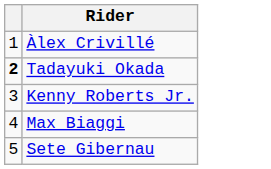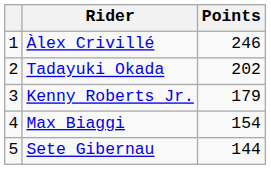+ column: Points | 246 | 202 | 179 | 154 | 144
Tadayuki Okada | column 1: bold -> normal
